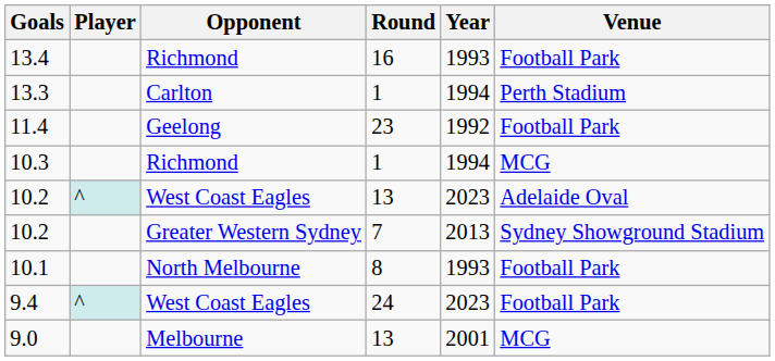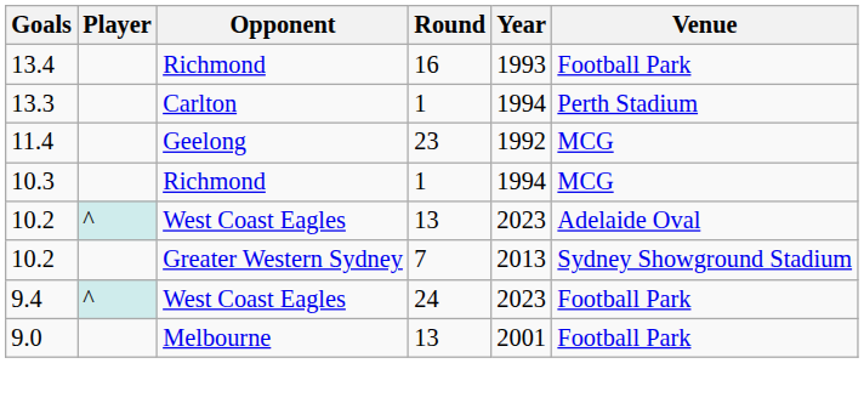11.4 | Venue: Football Park -> MCG
- row: 10.1 | North Melbourne | 8 | 1993 | Football Park
9.0 | Venue: MCG -> Football Park
